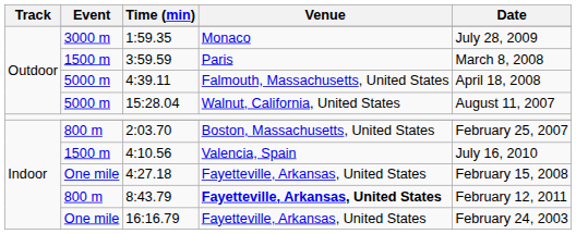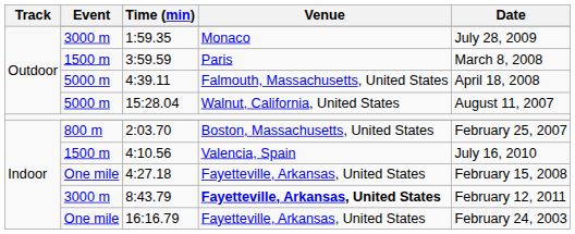8:43.79 | Event: 800 m -> 3000 m
